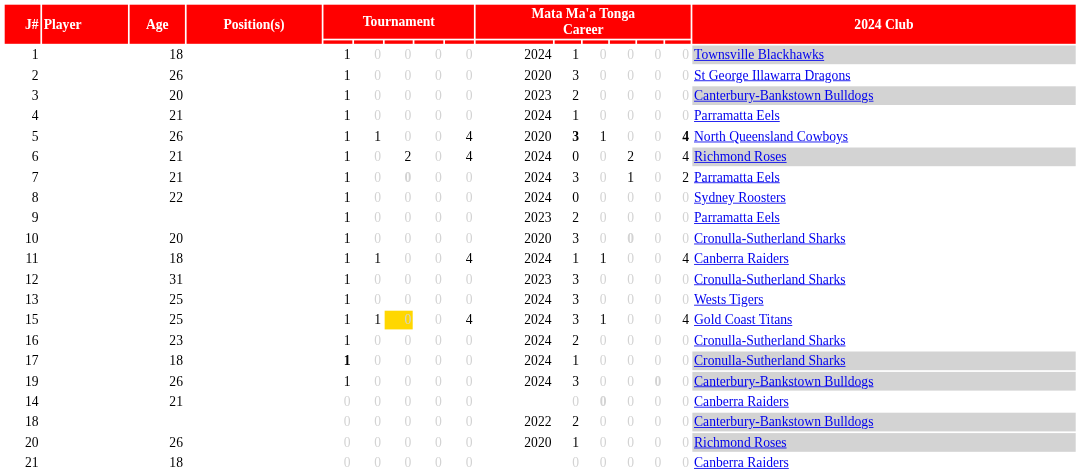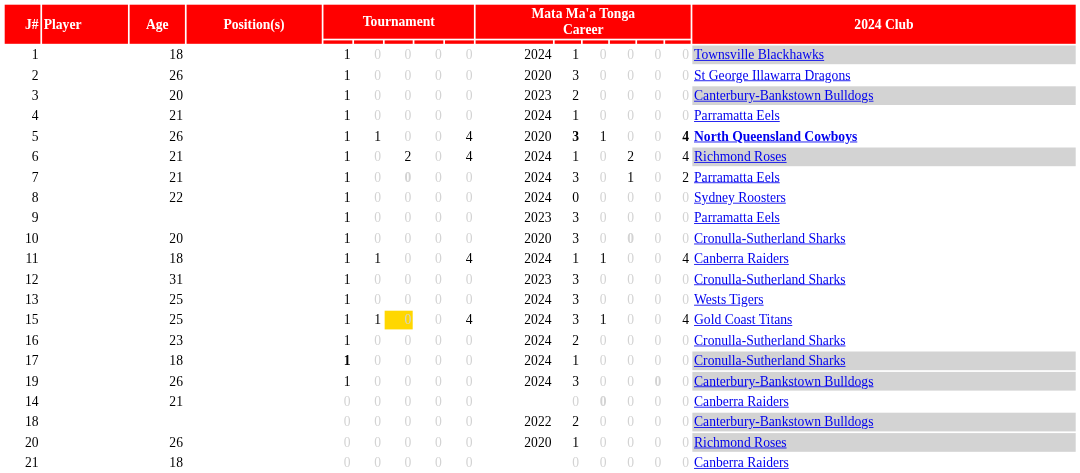5 | 2024 Club: normal -> bold
6 | column 11: 0 -> 1
9 | column 11: 2 -> 3
